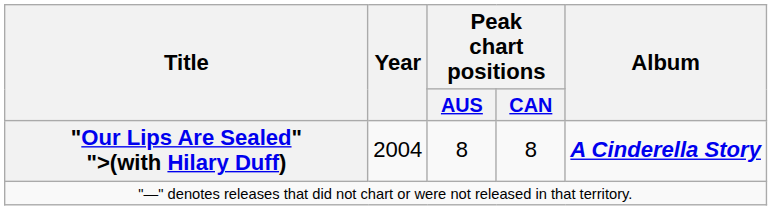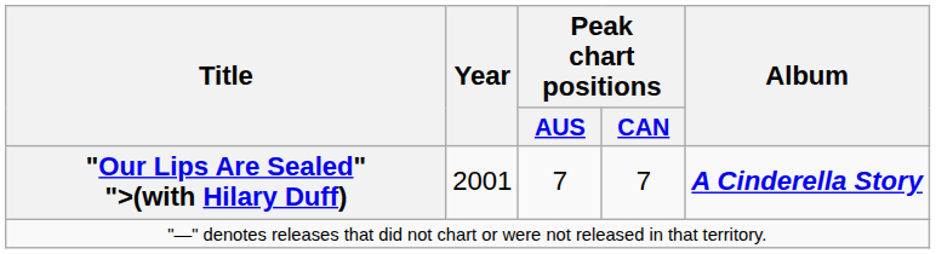"Our Lips Are Sealed" ">(with Hilary Duff) | Year: 2004 -> 2001
"Our Lips Are Sealed" ">(with Hilary Duff) | Peak chart positions / AUS: 8 -> 7
"Our Lips Are Sealed" ">(with Hilary Duff) | Peak chart positions / CAN: 8 -> 7
